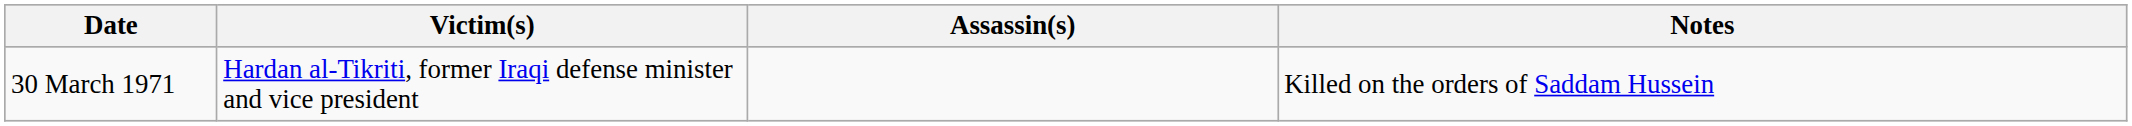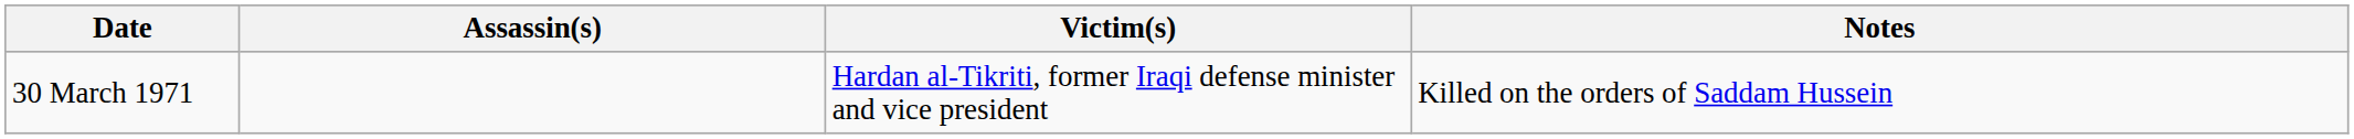columns swapped: Victim(s) <-> Assassin(s)
